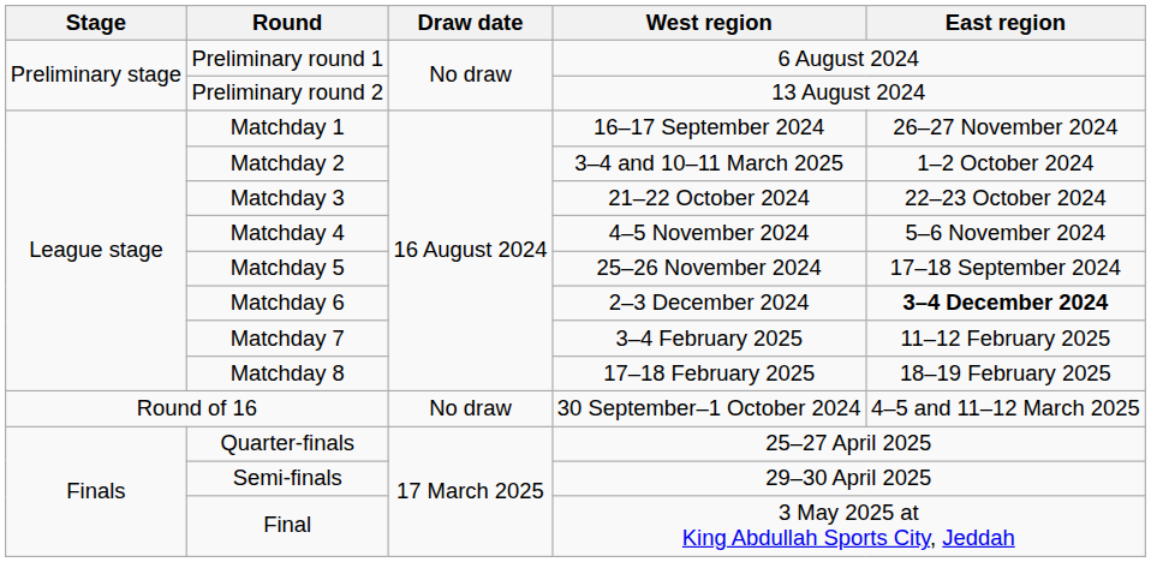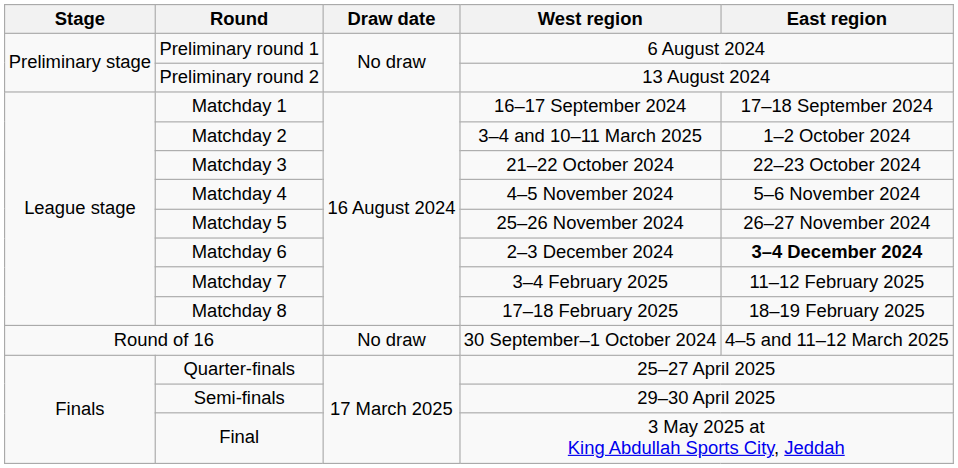Matchday 1 | East region: 26–27 November 2024 -> 17–18 September 2024
Matchday 5 | East region: 17–18 September 2024 -> 26–27 November 2024
